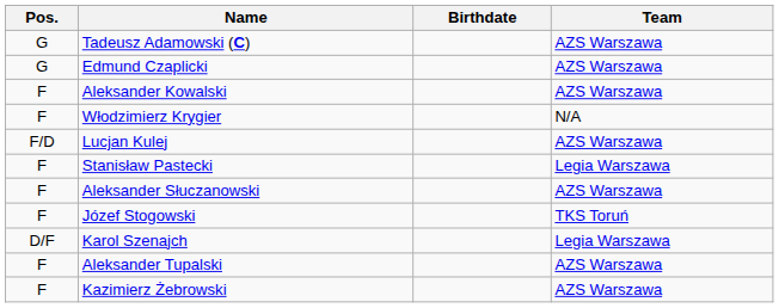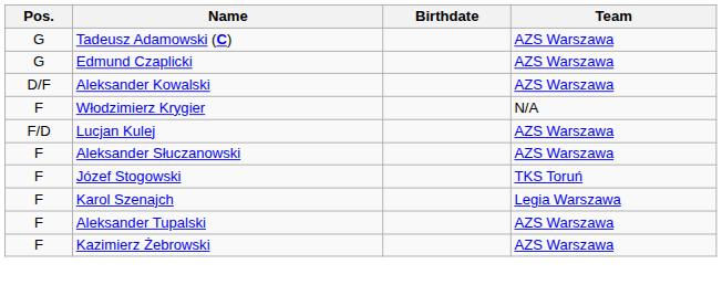Aleksander Kowalski | Pos.: F -> D/F
- row: F | Stanisław Pastecki | Legia Warszawa
Karol Szenajch | Pos.: D/F -> F
